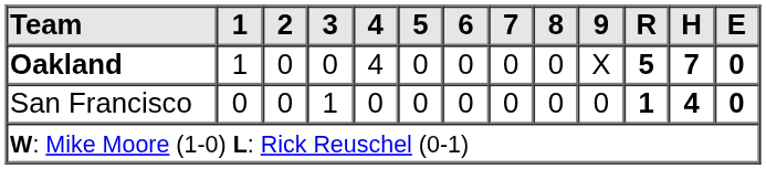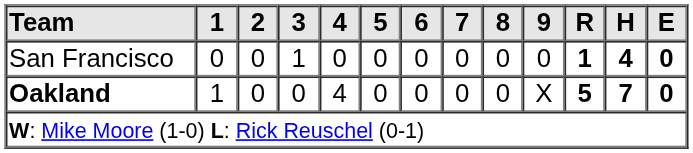rows swapped: San Francisco <-> Oakland
